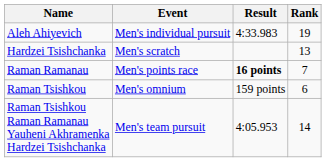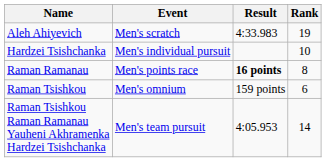Aleh Ahiyevich | Event: Men's individual pursuit -> Men's scratch
Hardzei Tsishchanka | Event: Men's scratch -> Men's individual pursuit
Hardzei Tsishchanka | Rank: 13 -> 10
Raman Ramanau | Rank: 7 -> 8
